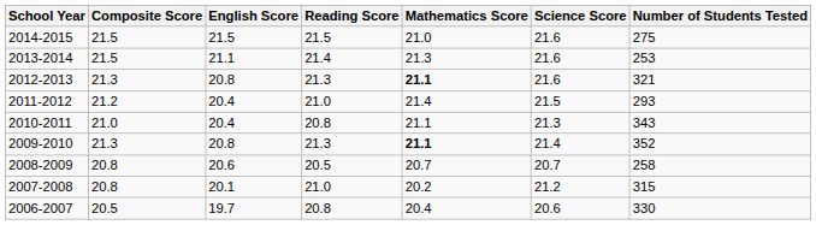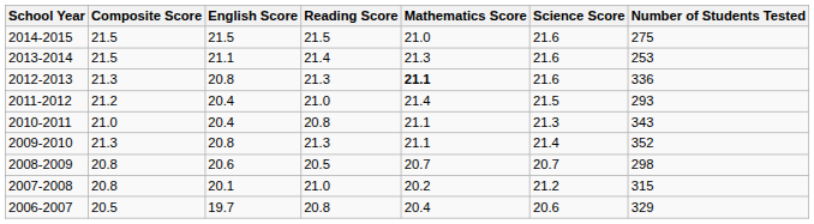2012-2013 | Number of Students Tested: 321 -> 336
2009-2010 | Mathematics Score: bold -> normal
2008-2009 | Number of Students Tested: 258 -> 298
2006-2007 | Number of Students Tested: 330 -> 329
